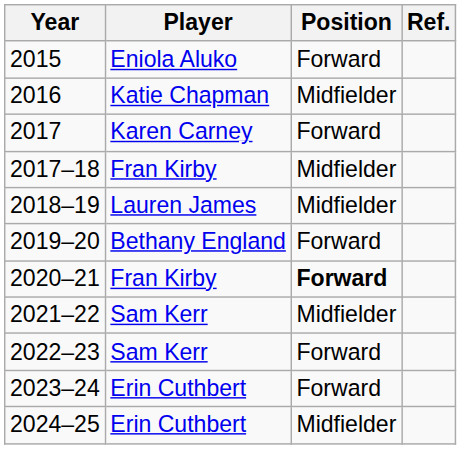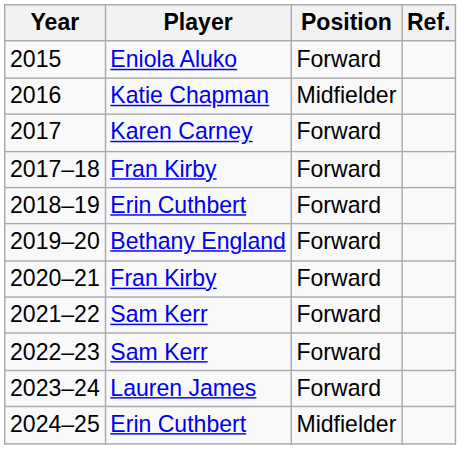2017–18 | Position: Midfielder -> Forward
2018–19 | Player: Lauren James -> Erin Cuthbert
2018–19 | Position: Midfielder -> Forward
2020–21 | Position: bold -> normal
2021–22 | Position: Midfielder -> Forward
2023–24 | Player: Erin Cuthbert -> Lauren James
